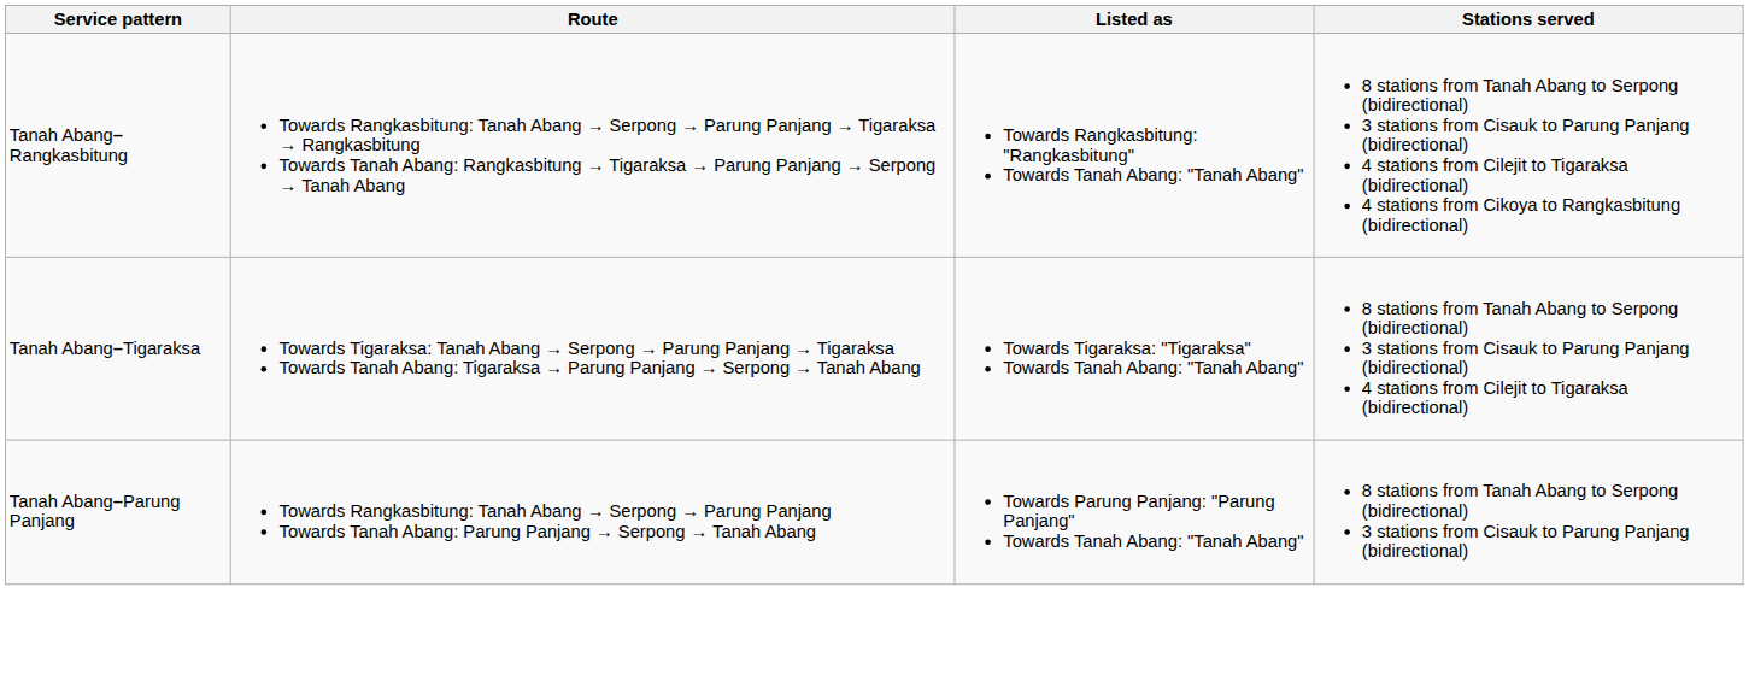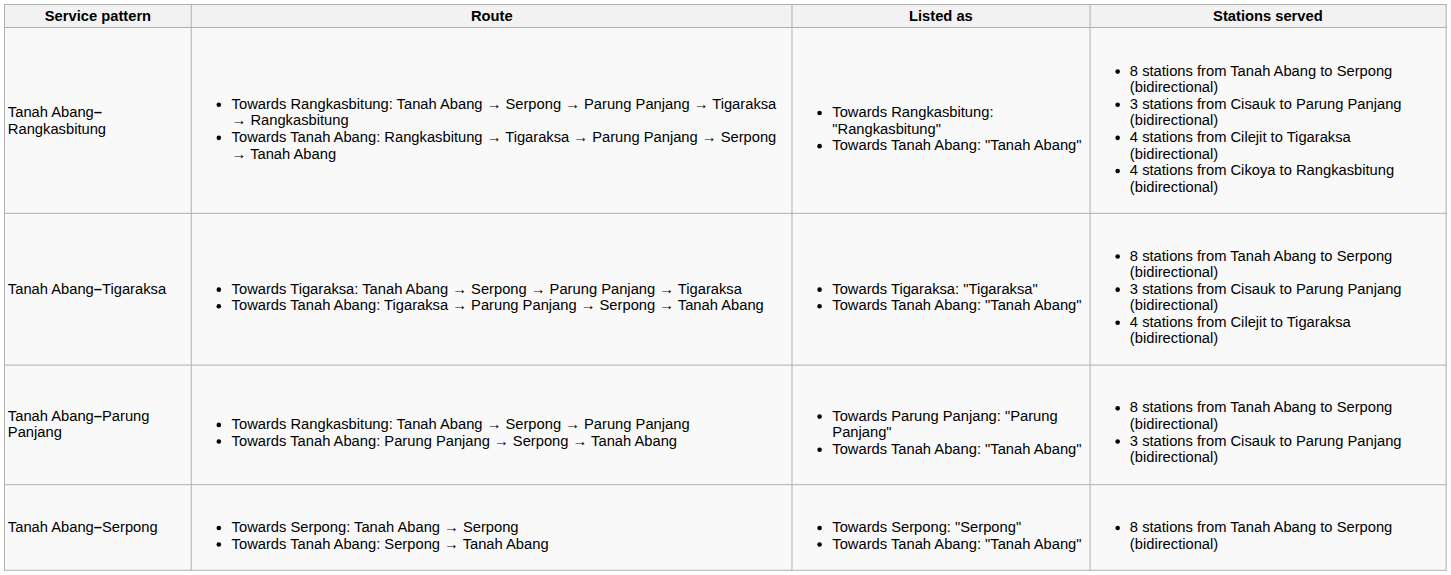+ row: Tanah Abang–Serpong | Towards Serpong: Tanah Abang → Serpong Towards Tanah Abang: Serpong → Tanah Abang | Towards Serpong: "Serpong" Towards Tanah Abang: "Tanah Abang" | 8 stations from Tanah Abang to Serpong (bidirectional)
